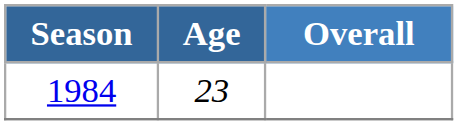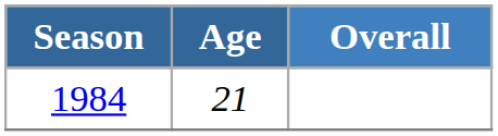1984 | Age: 23 -> 21
